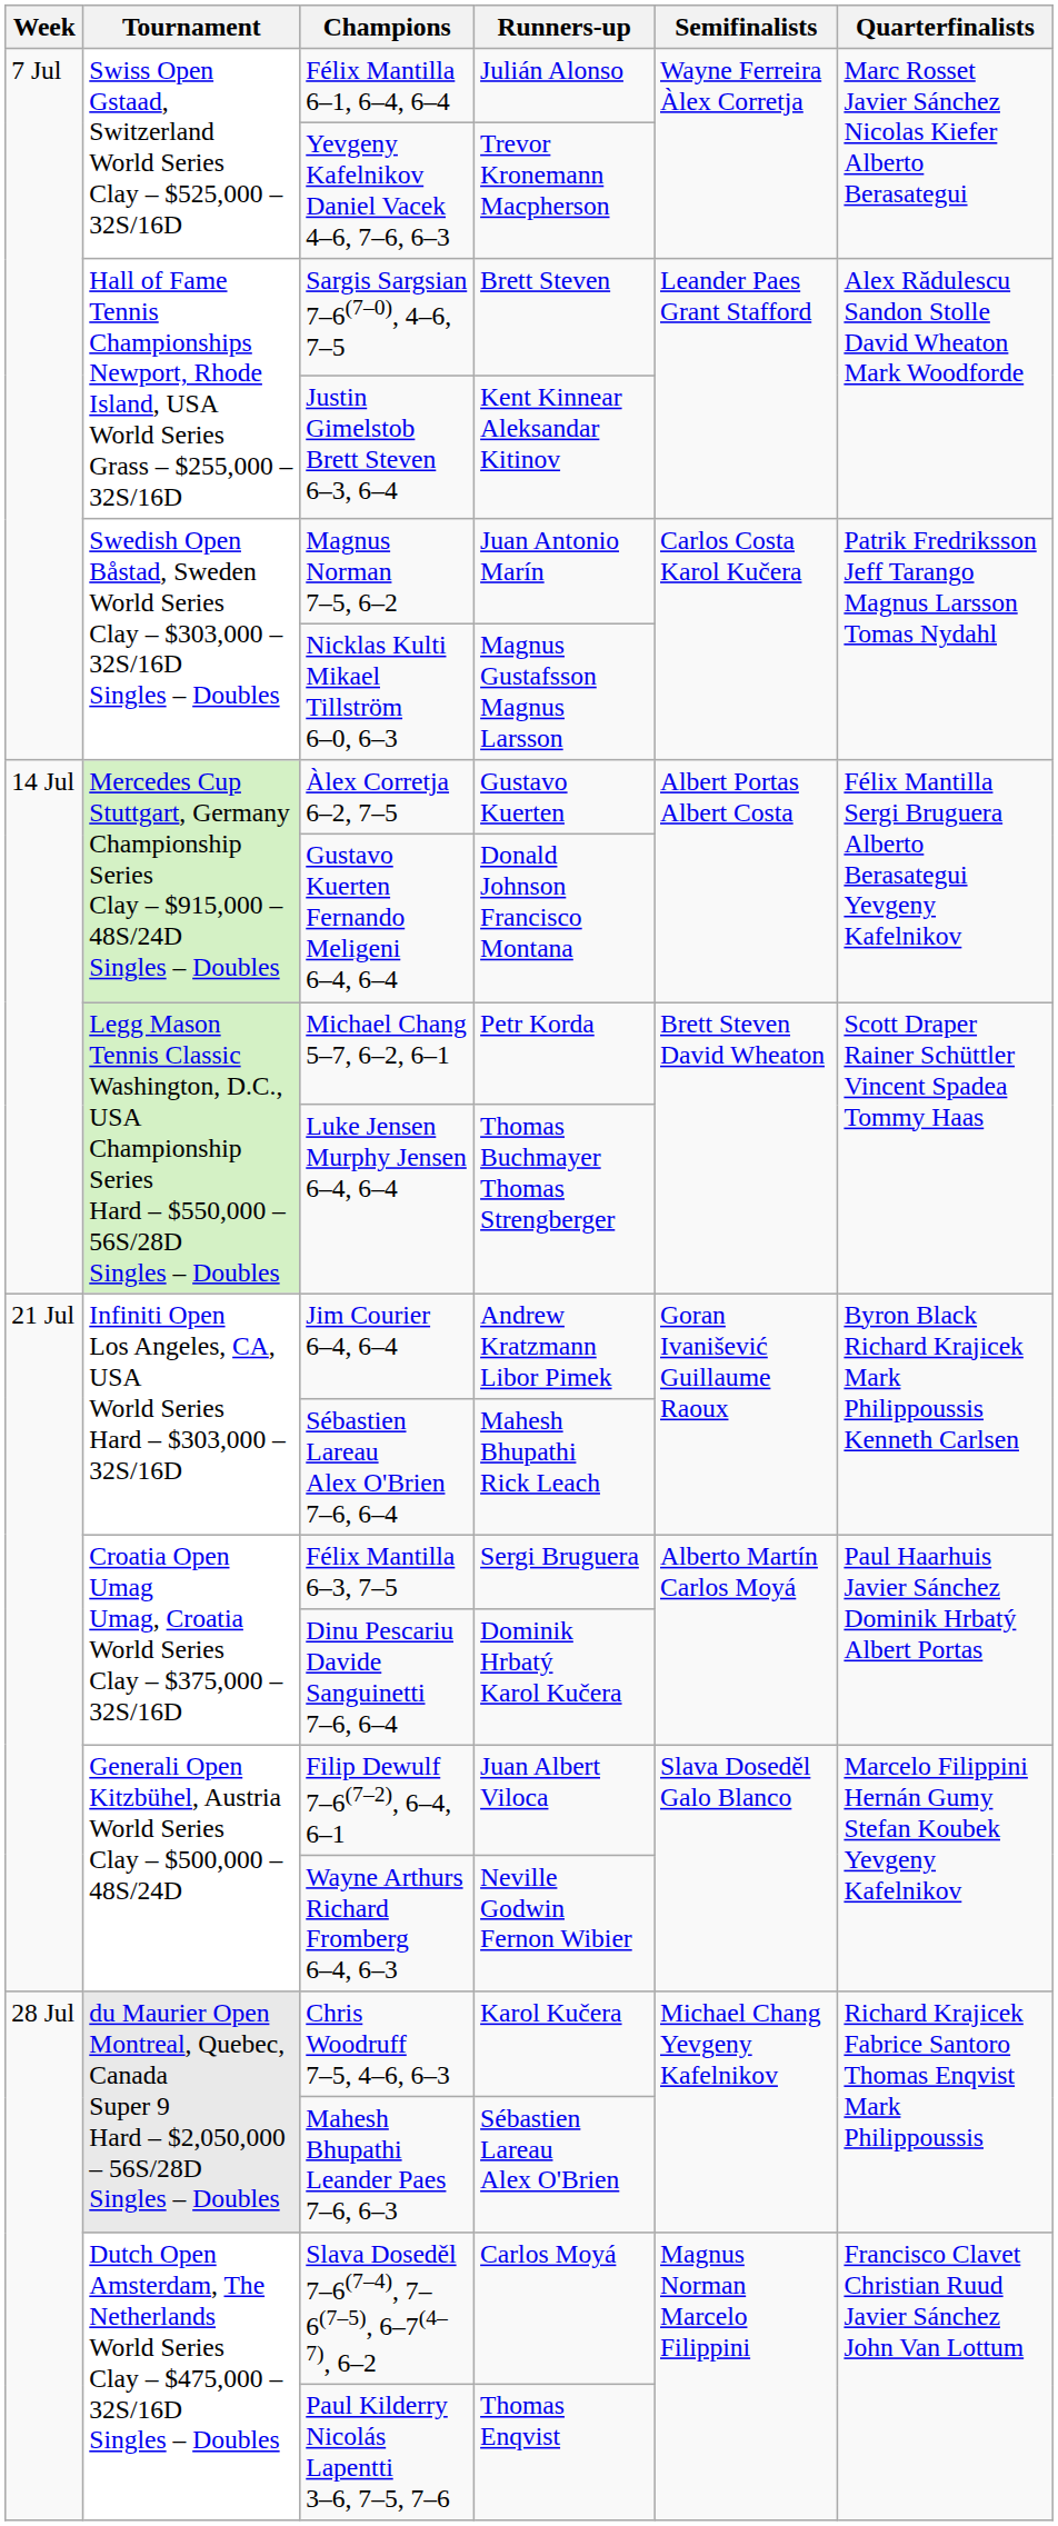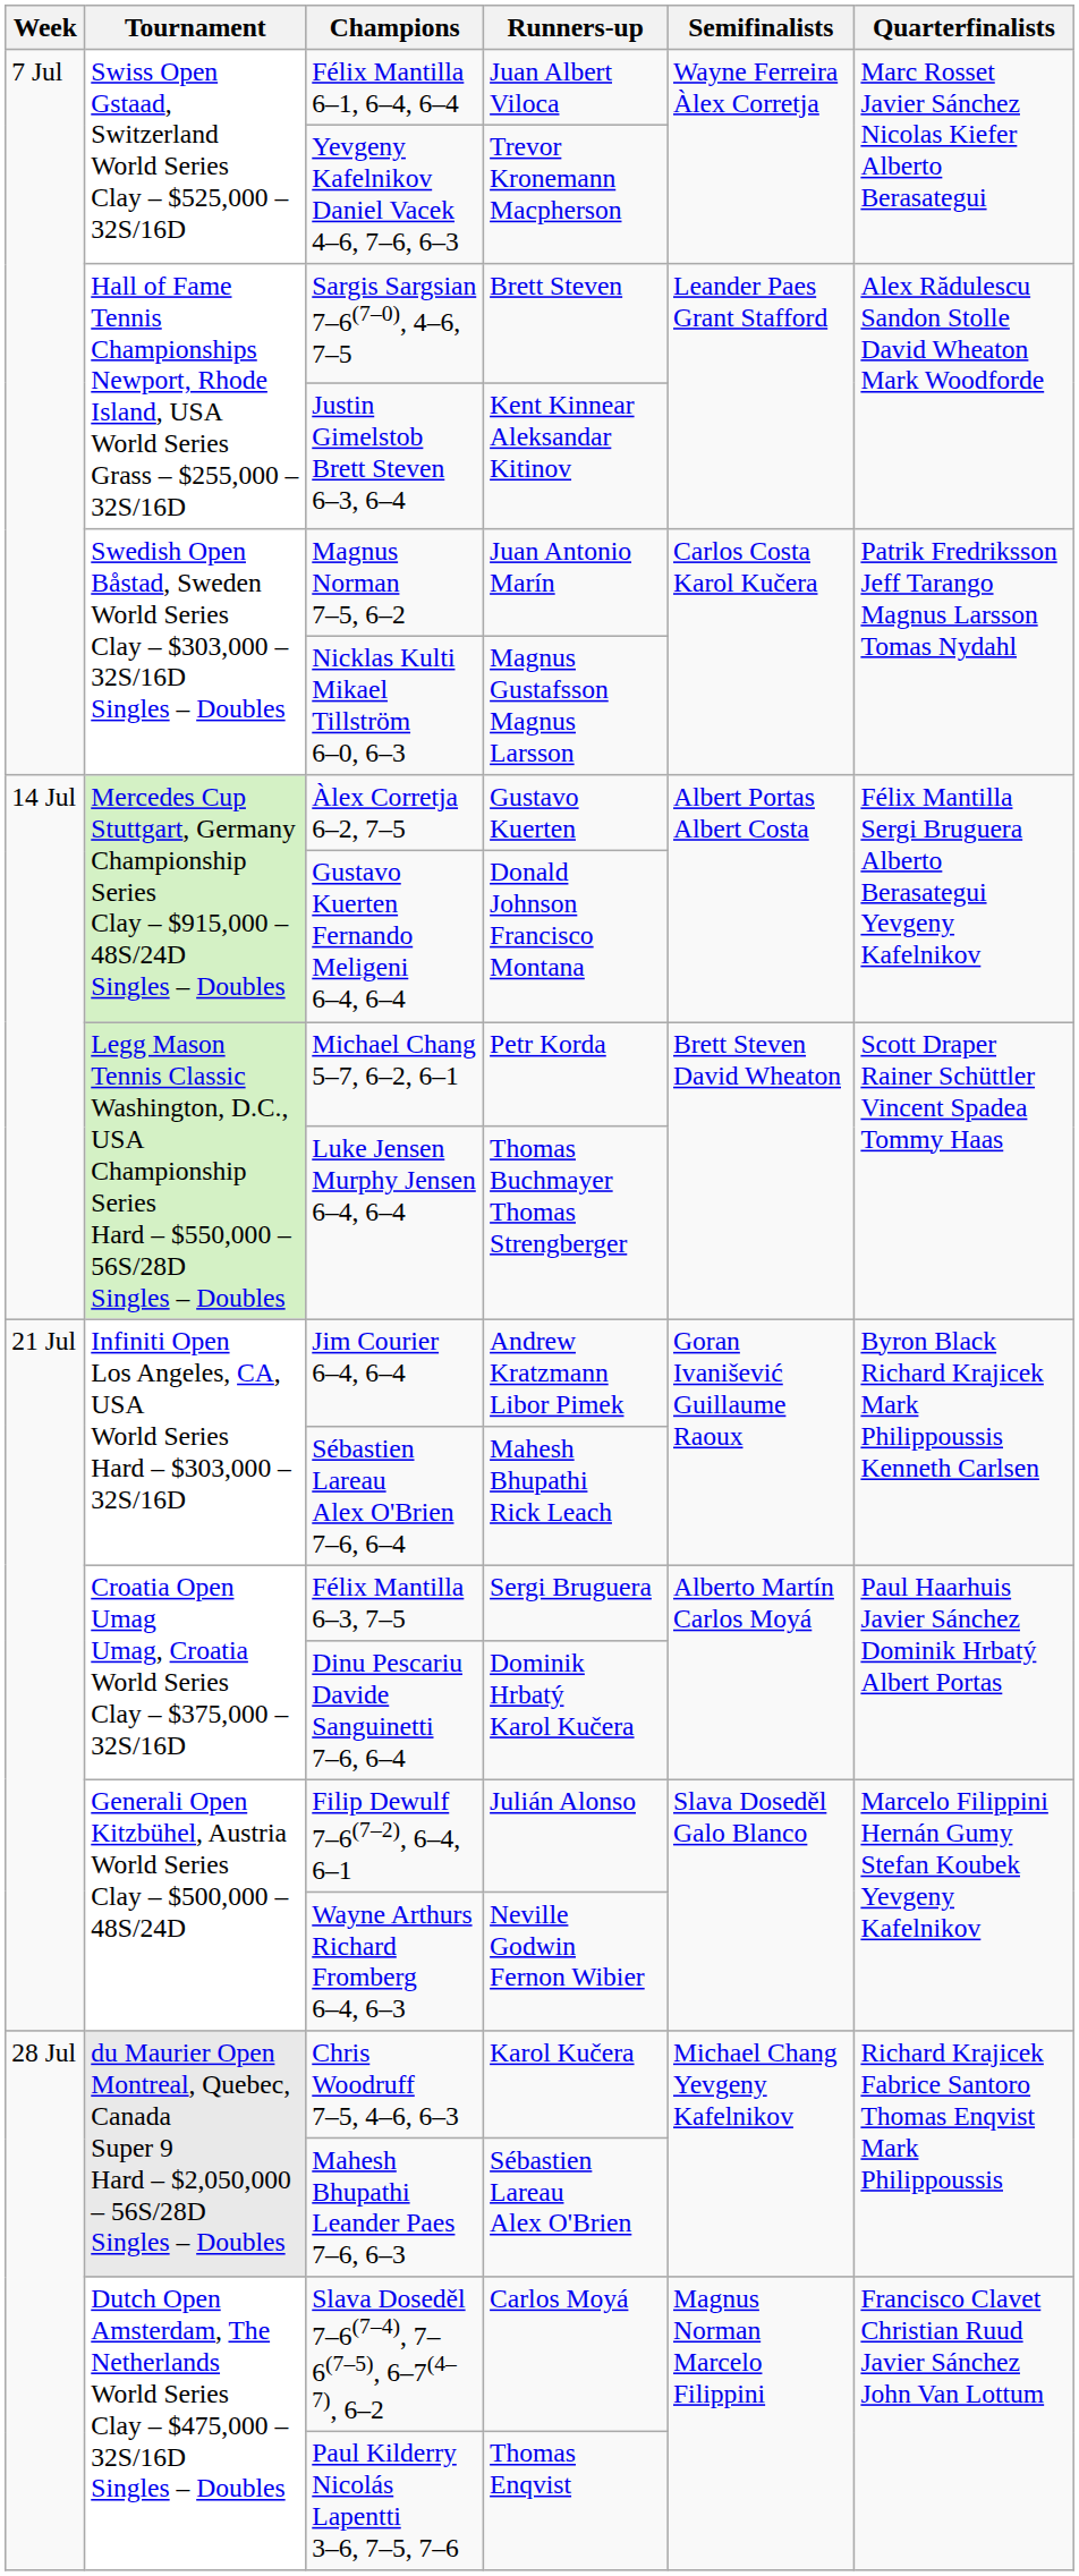Félix Mantilla 6–1, 6–4, 6–4 | Runners-up: Julián Alonso -> Juan Albert Viloca
Filip Dewulf 7–6(7–2), 6–4, 6–1 | Runners-up: Juan Albert Viloca -> Julián Alonso
